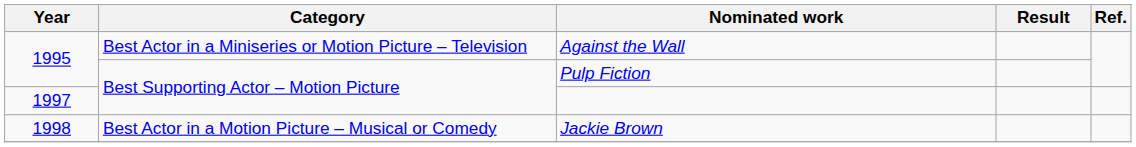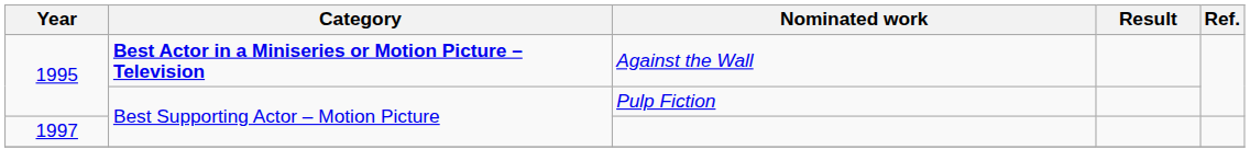Against the Wall | Category: normal -> bold
- row: 1998 | Best Actor in a Motion Picture – Musical or Comedy | Jackie Brown
